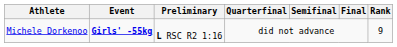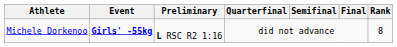Michele Dorkenoo | Rank: 9 -> 8
